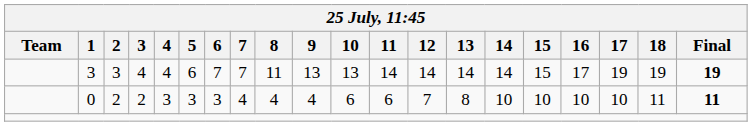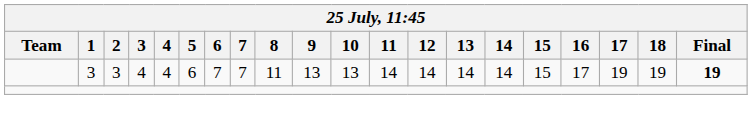- row: 0 | 2 | 2 | 3 | 3 | 3 | 4 | 4 | 4 | 6 | 6 | 7 | 8 | 10 | 10 | 10 | 10 | 11 | 11
